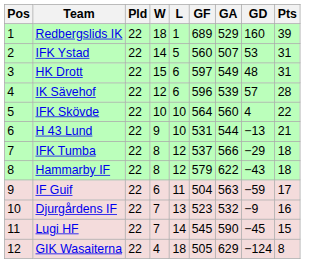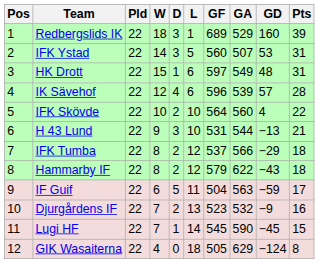+ column: D | 3 | 3 | 1 | 4 | 2 | 3 | 2 | 2 | 5 | 2 | 1 | 0
